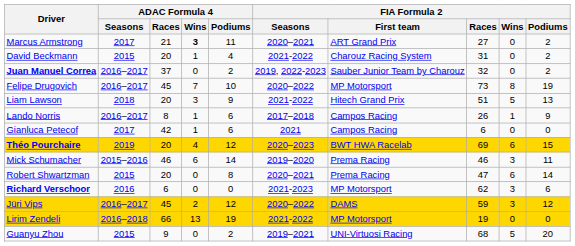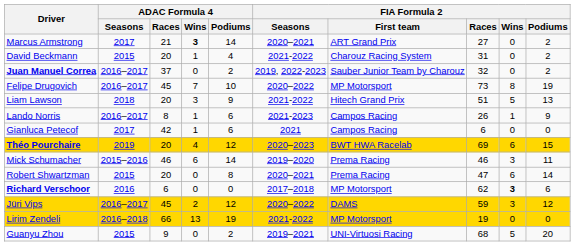Marcus Armstrong | ADAC Formula 4 / Podiums: 11 -> 14
Lando Norris | FIA Formula 2 / Seasons: 2017–2018 -> 2021-2023
Richard Verschoor | FIA Formula 2 / Seasons: 2021-2023 -> 2017–2018
Richard Verschoor | FIA Formula 2 / Wins: normal -> bold
